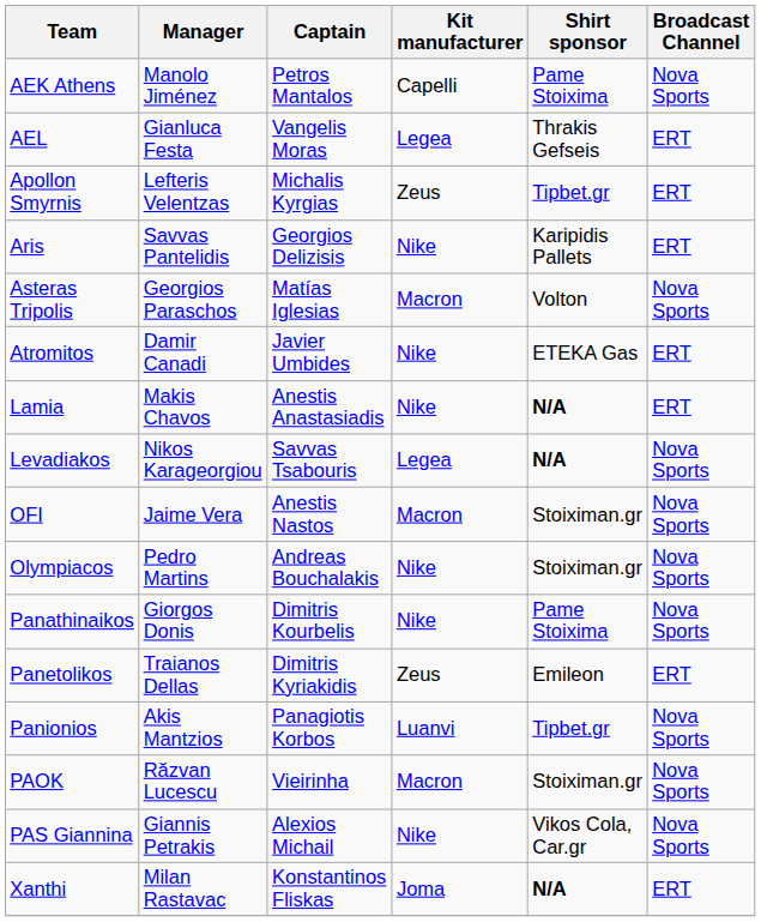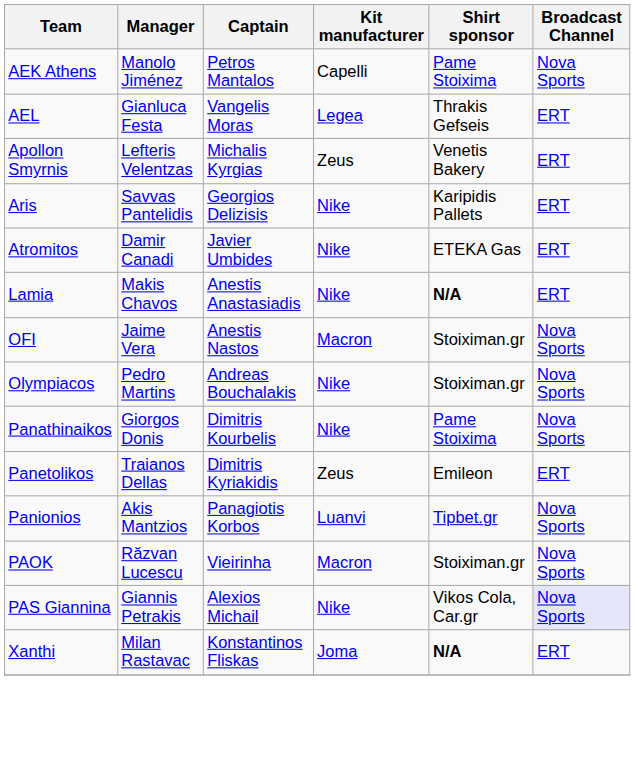Apollon Smyrnis | Shirt sponsor: Tipbet.gr -> Venetis Bakery
- row: Asteras Tripolis | Georgios Paraschos | Matías Iglesias | Macron | Volton | Nova Sports
- row: Levadiakos | Nikos Karageorgiou | Savvas Tsabouris | Legea | N/A | Nova Sports
PAS Giannina | Broadcast Channel: no background -> lavender background
